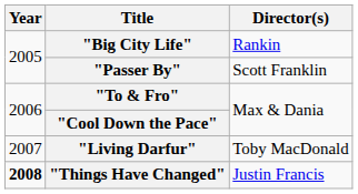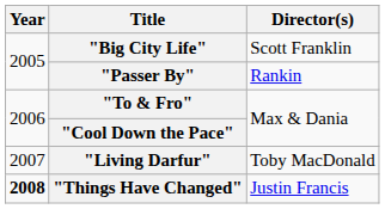"Big City Life" | Director(s): Rankin -> Scott Franklin
"Passer By" | Director(s): Scott Franklin -> Rankin
